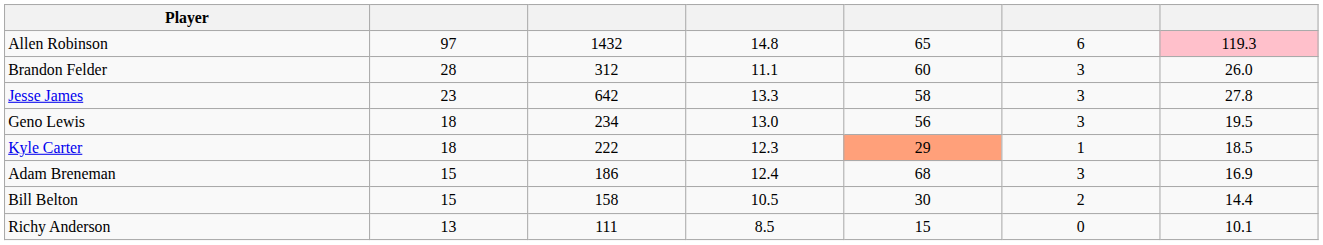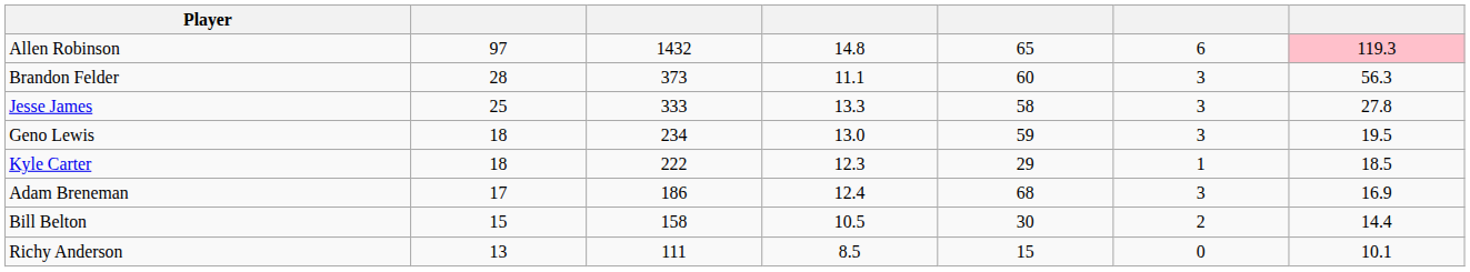Brandon Felder | column 3: 312 -> 373
Brandon Felder | column 7: 26.0 -> 56.3
Jesse James | column 2: 23 -> 25
Jesse James | column 3: 642 -> 333
Geno Lewis | column 5: 56 -> 59
Kyle Carter | column 5: lightsalmon background -> no background
Adam Breneman | column 2: 15 -> 17
